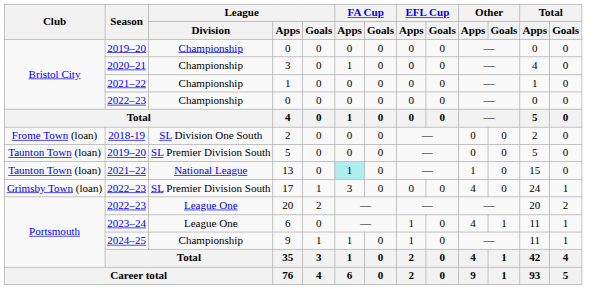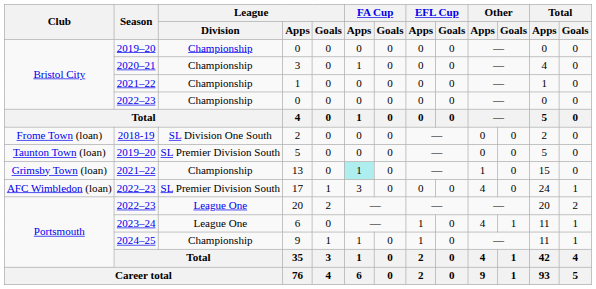13 | Club: Taunton Town (loan) -> Grimsby Town (loan)
13 | League / Division: National League -> Championship
17 | Club: Grimsby Town (loan) -> AFC Wimbledon (loan)
